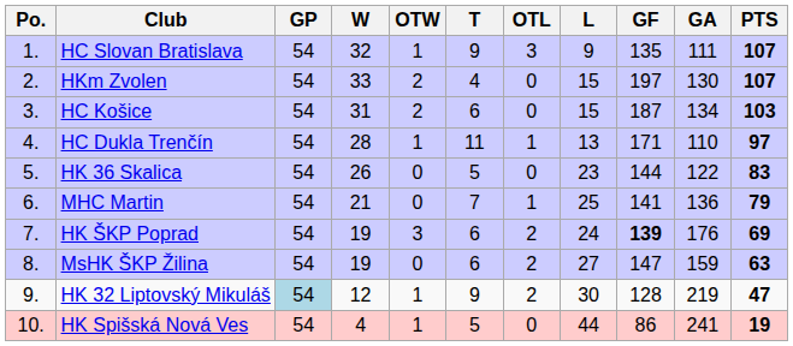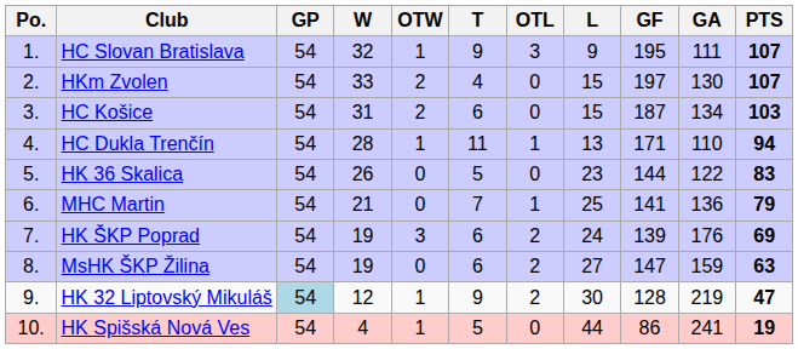HC Slovan Bratislava | GF: 135 -> 195
HC Dukla Trenčín | PTS: 97 -> 94
HK ŠKP Poprad | GF: bold -> normal
